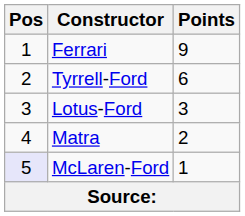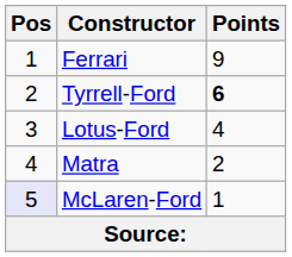Tyrrell-Ford | Points: normal -> bold
Lotus-Ford | Points: 3 -> 4
